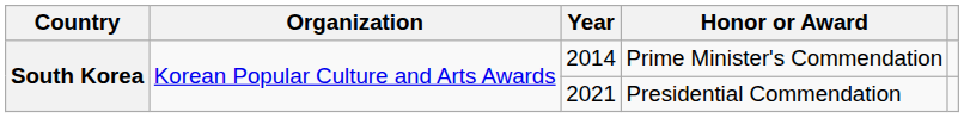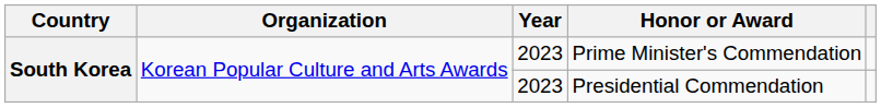Prime Minister's Commendation | Year: 2014 -> 2023
Presidential Commendation | Year: 2021 -> 2023
